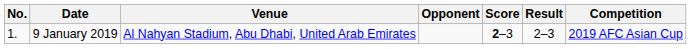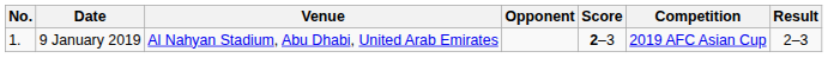columns swapped: Result <-> Competition
